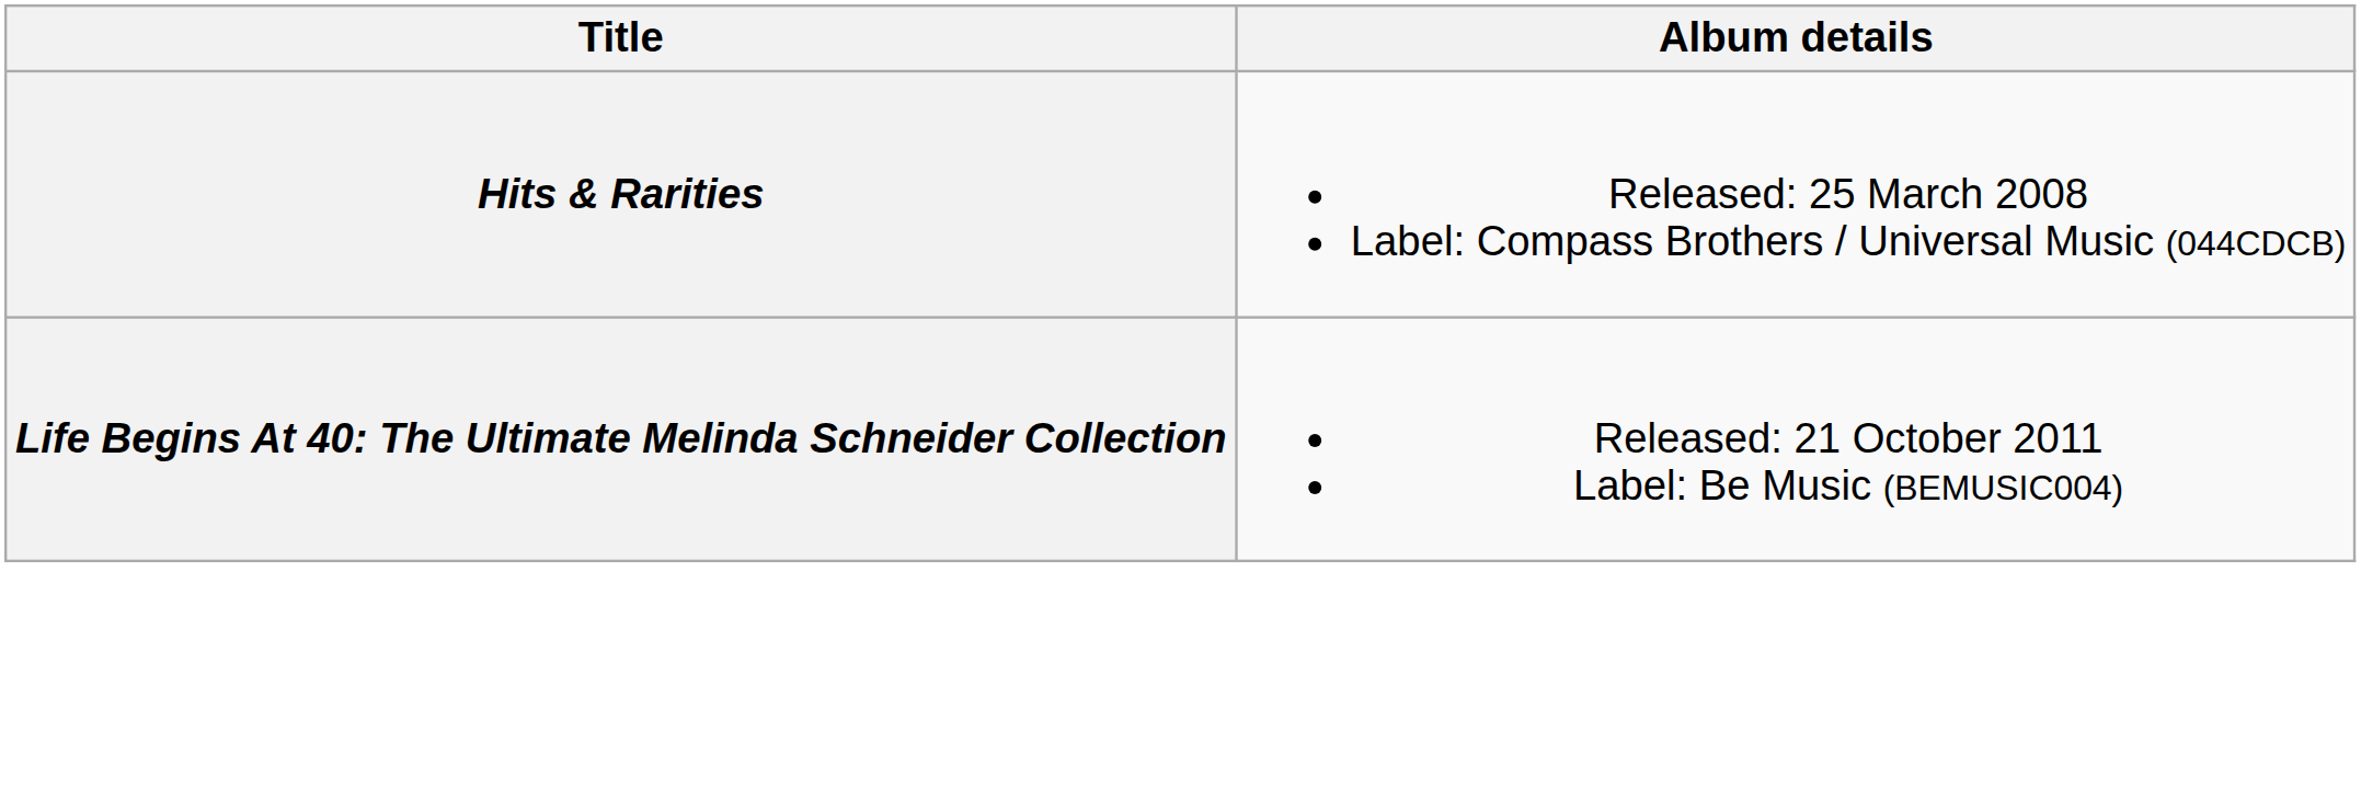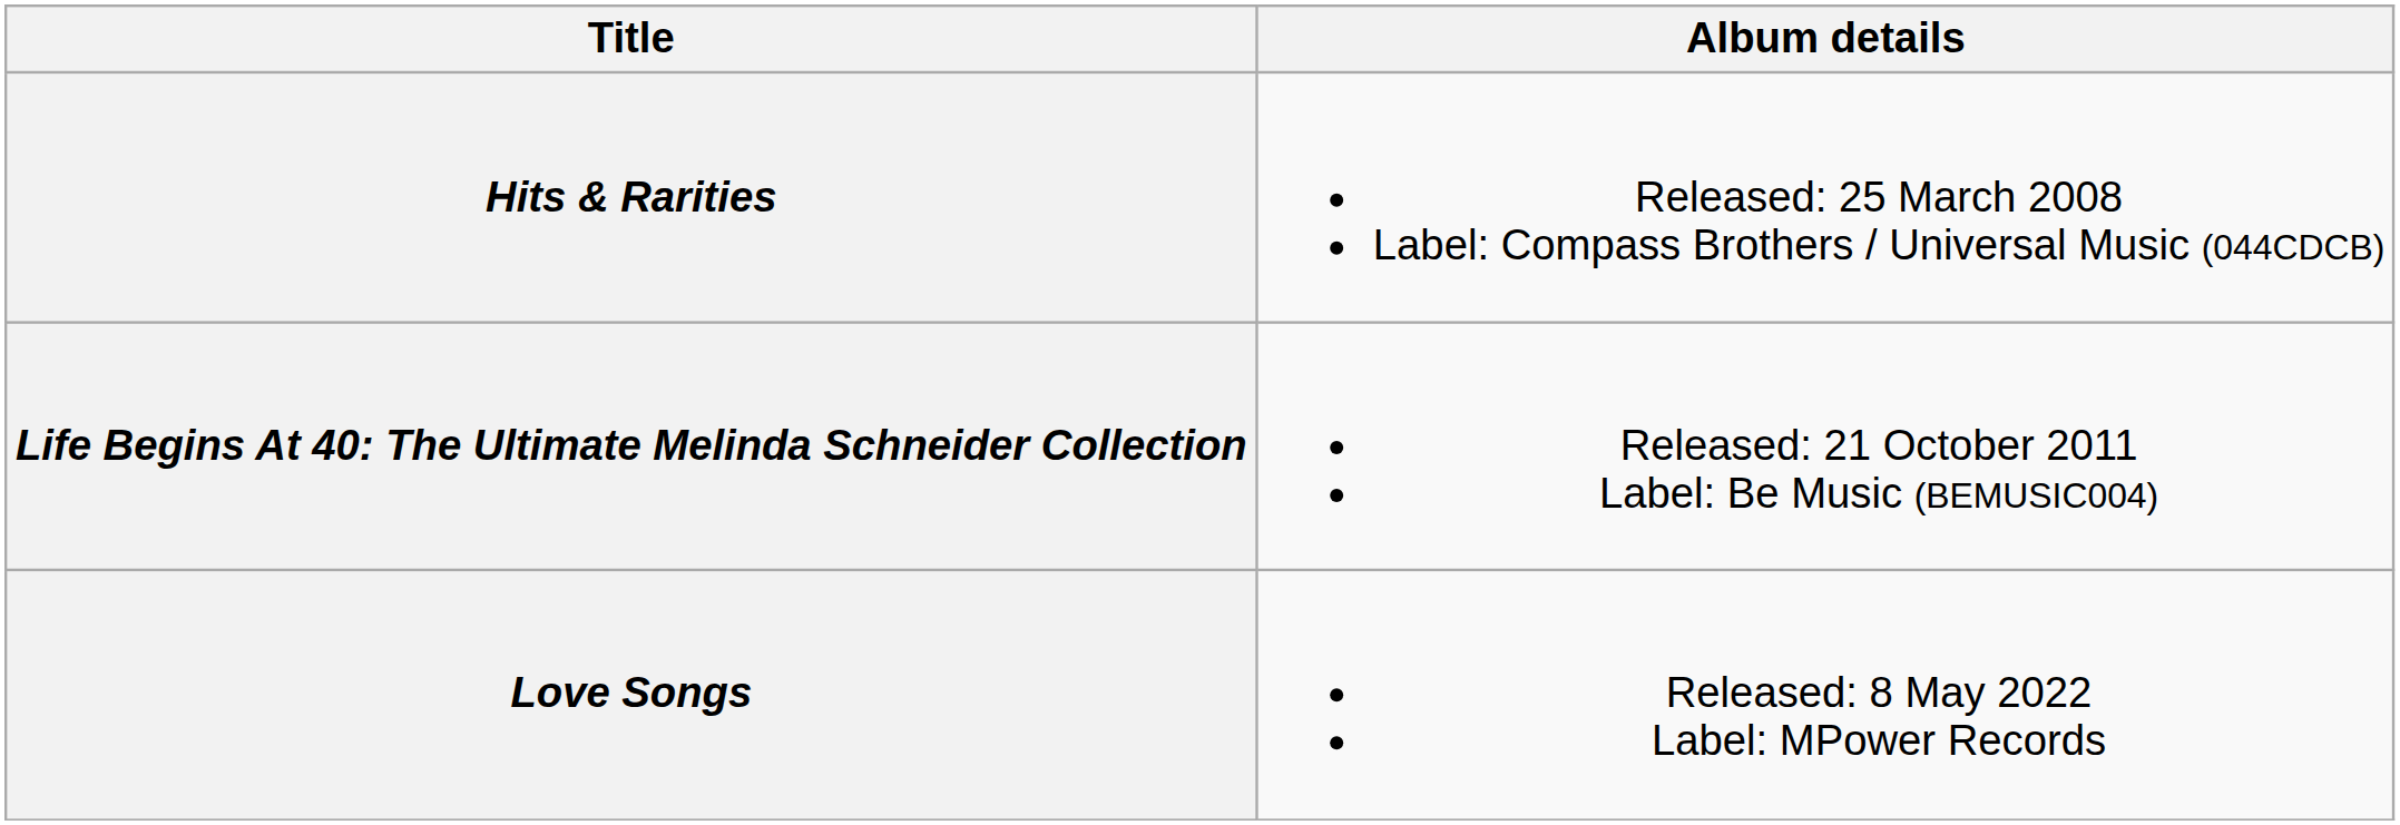+ row: Love Songs | Released: 8 May 2022 Label: MPower Records
